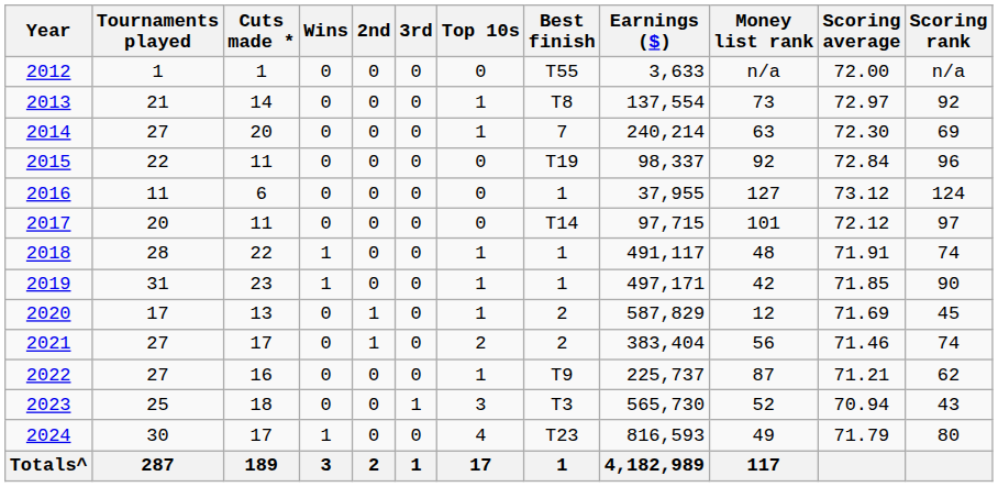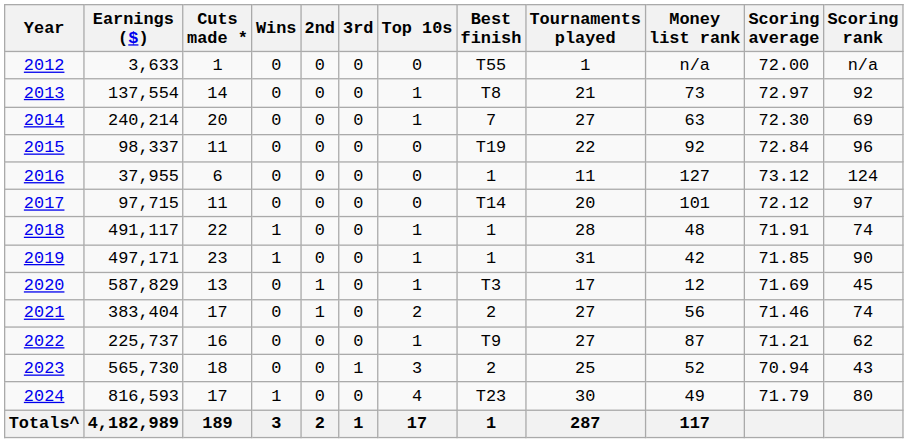columns swapped: Tournaments played <-> Earnings ($)
2020 | Best finish: 2 -> T3
2023 | Best finish: T3 -> 2
